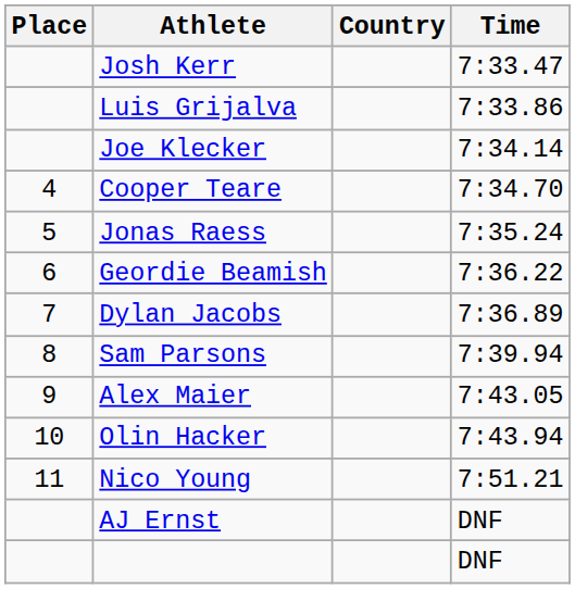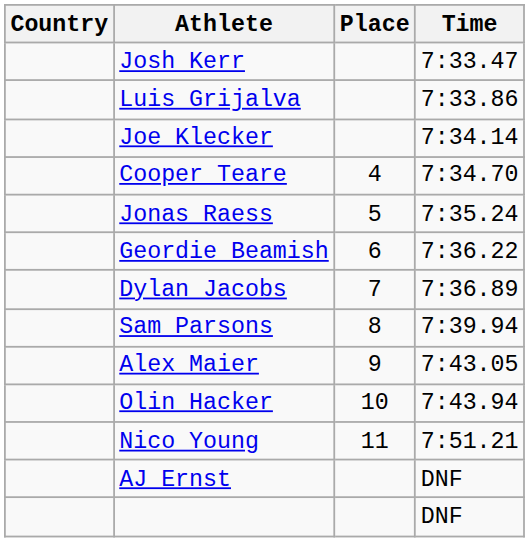columns swapped: Place <-> Country
